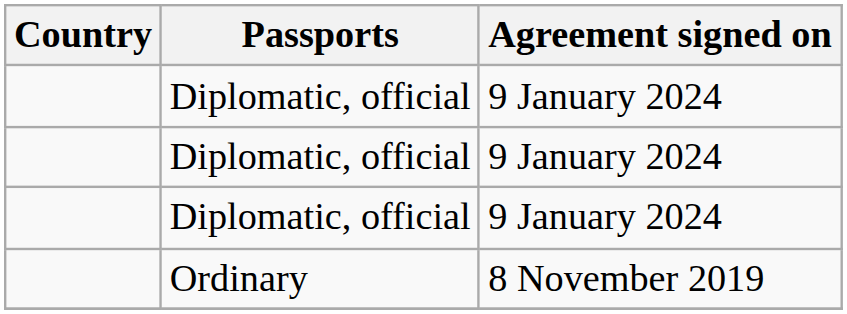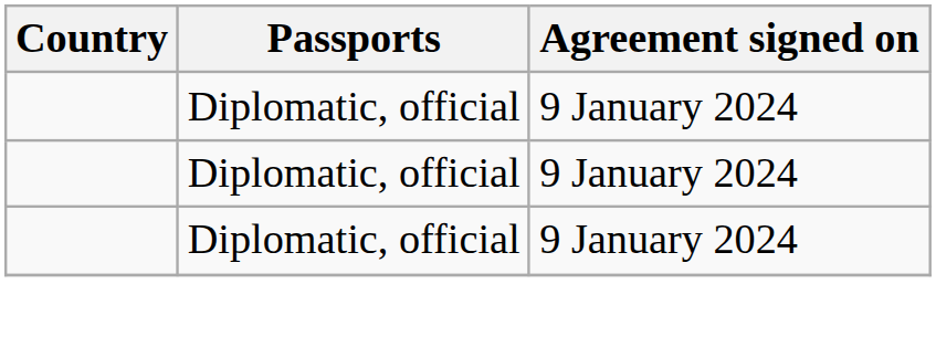- row: Ordinary | 8 November 2019
